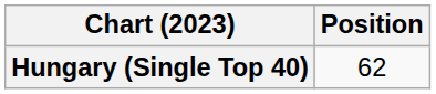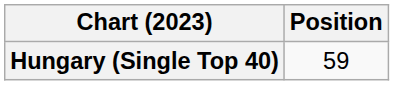Hungary (Single Top 40) | Position: 62 -> 59
